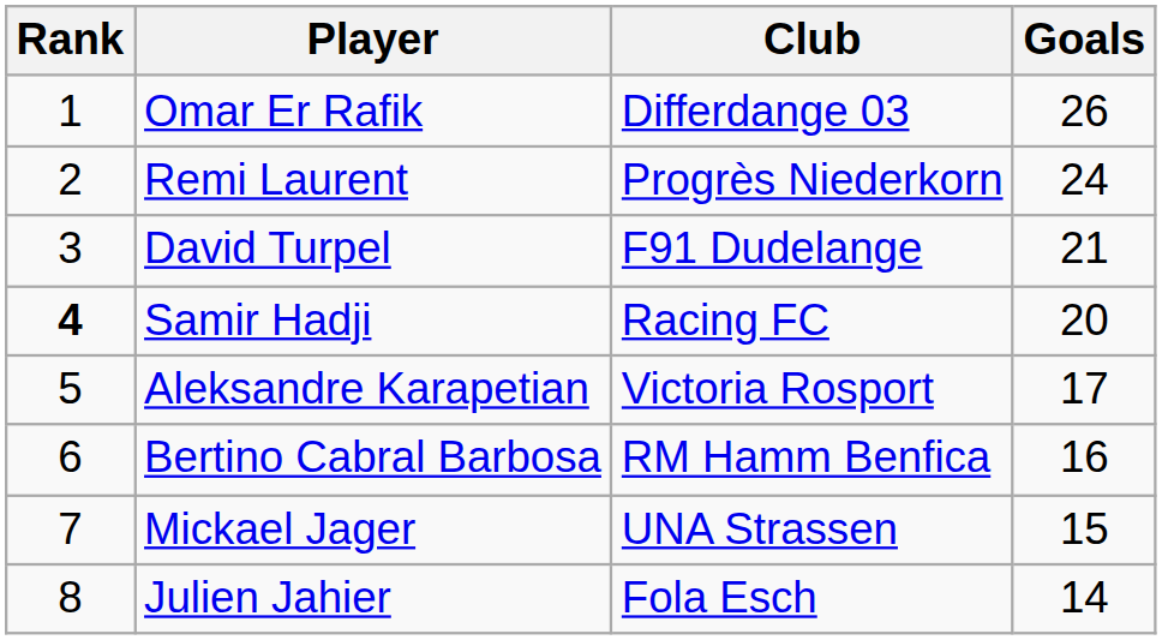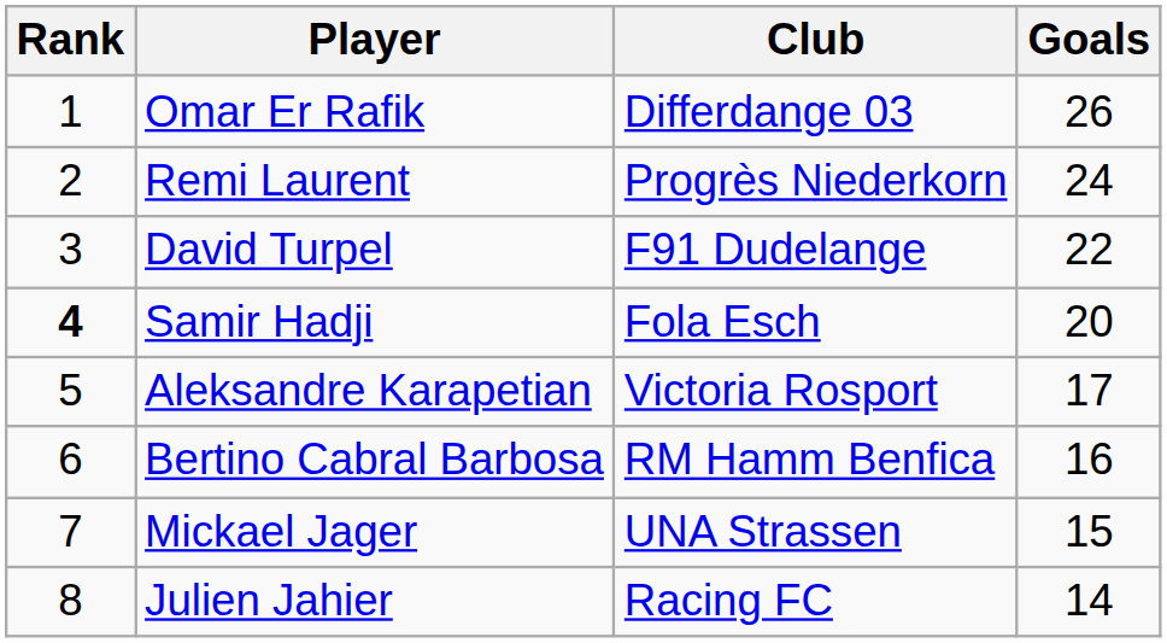David Turpel | Goals: 21 -> 22
Samir Hadji | Club: Racing FC -> Fola Esch
Julien Jahier | Club: Fola Esch -> Racing FC
